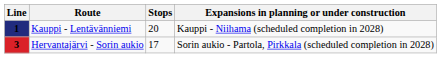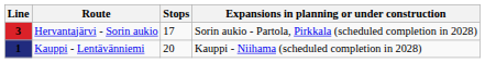rows swapped: Kauppi - Lentävänniemi <-> Hervantajärvi - Sorin aukio
